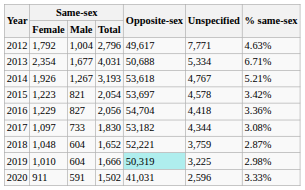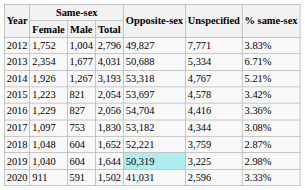2012 | Same-sex / Female: 1,792 -> 1,752
2012 | Opposite-sex: 49,617 -> 49,827
2012 | % same-sex: 4.63% -> 3.83%
2014 | Opposite-sex: 53,618 -> 53,318
2016 | Unspecified: 4,418 -> 4,416
2017 | Same-sex / Male: 733 -> 753
2019 | Same-sex / Female: 1,010 -> 1,040
2019 | Same-sex / Total: 1,666 -> 1,644
